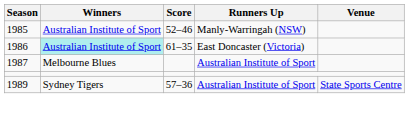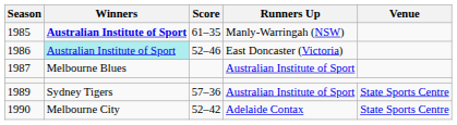1985 | Winners: normal -> bold
1985 | Score: 52–46 -> 61–35
1986 | Score: 61–35 -> 52–46
+ row: 1990 | Melbourne City | 52–42 | Adelaide Contax | State Sports Centre
